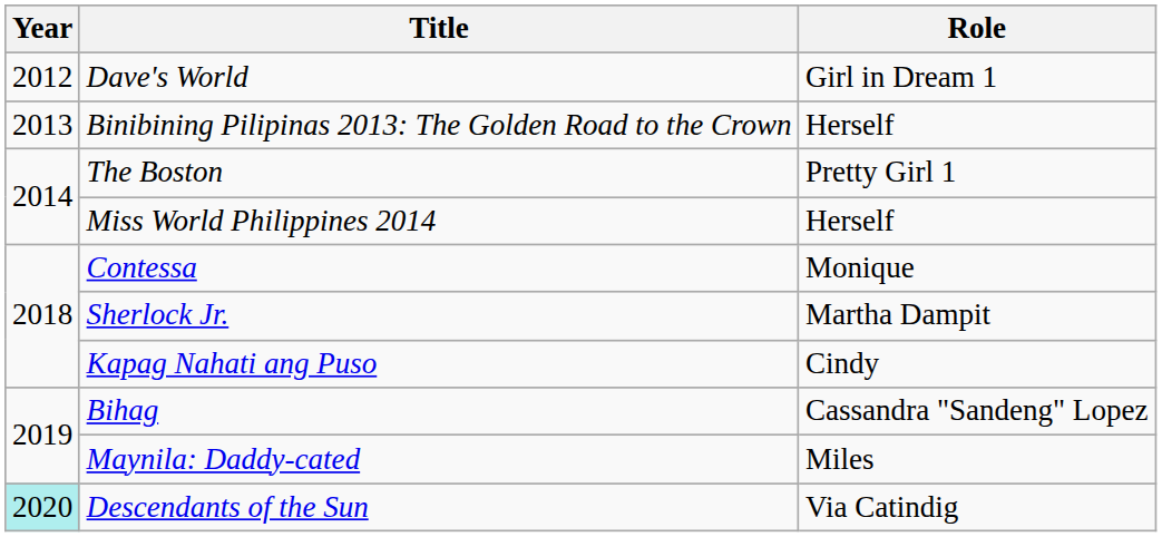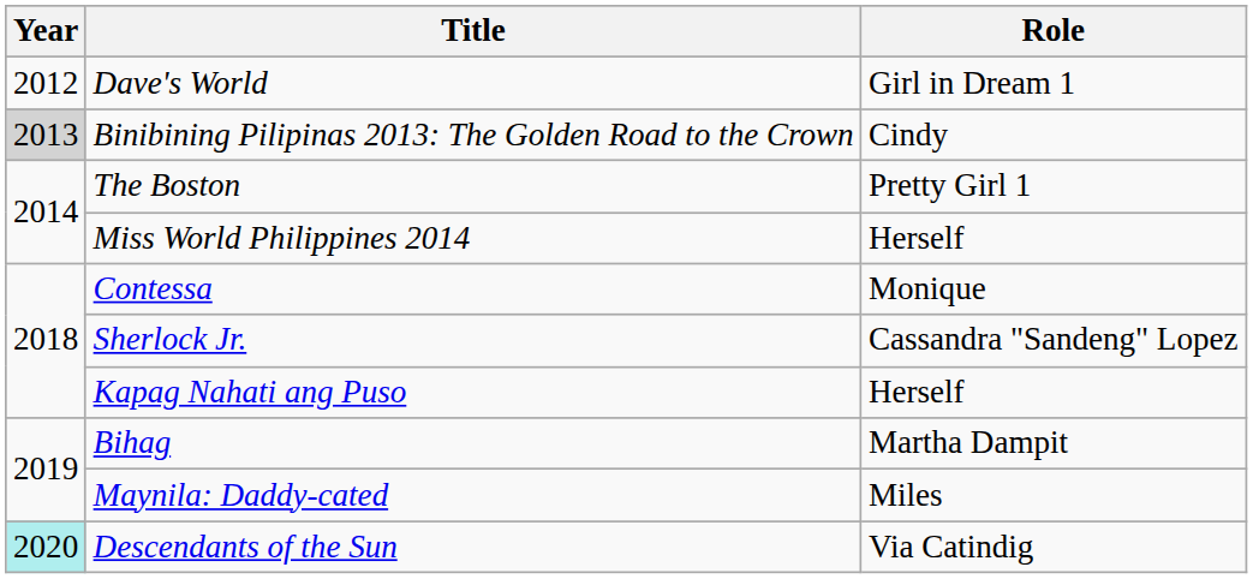Binibining Pilipinas 2013: The Golden Road to the Crown | Year: no background -> lightgrey background
Binibining Pilipinas 2013: The Golden Road to the Crown | Role: Herself -> Cindy
Sherlock Jr. | Role: Martha Dampit -> Cassandra "Sandeng" Lopez
Kapag Nahati ang Puso | Role: Cindy -> Herself
Bihag | Role: Cassandra "Sandeng" Lopez -> Martha Dampit
